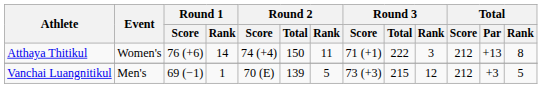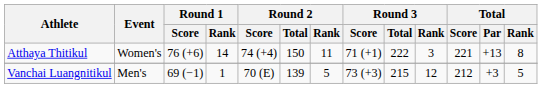Atthaya Thitikul | Total / Score: 212 -> 221
